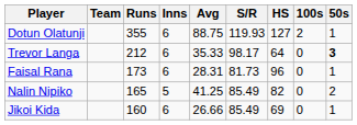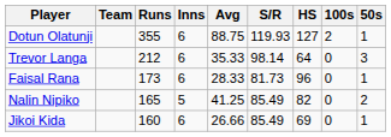Trevor Langa | S/R: 98.17 -> 98.14
Trevor Langa | 50s: bold -> normal
Faisal Rana | Avg: 28.31 -> 28.33
